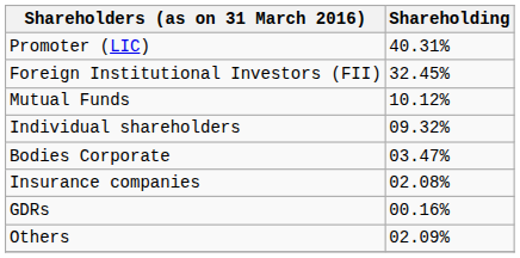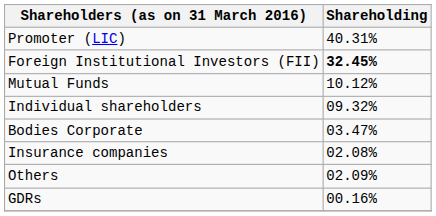Foreign Institutional Investors (FII) | Shareholding: normal -> bold
rows swapped: GDRs <-> Others
